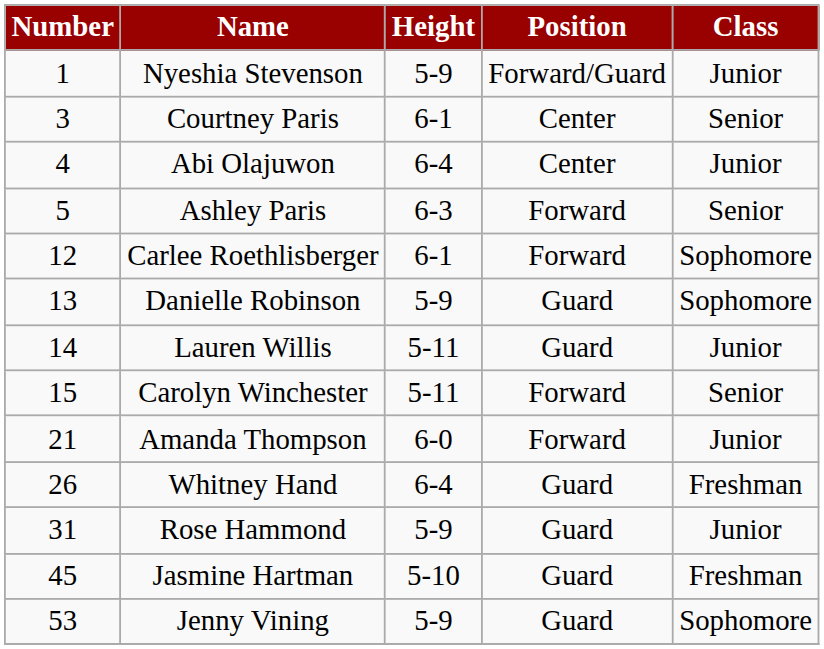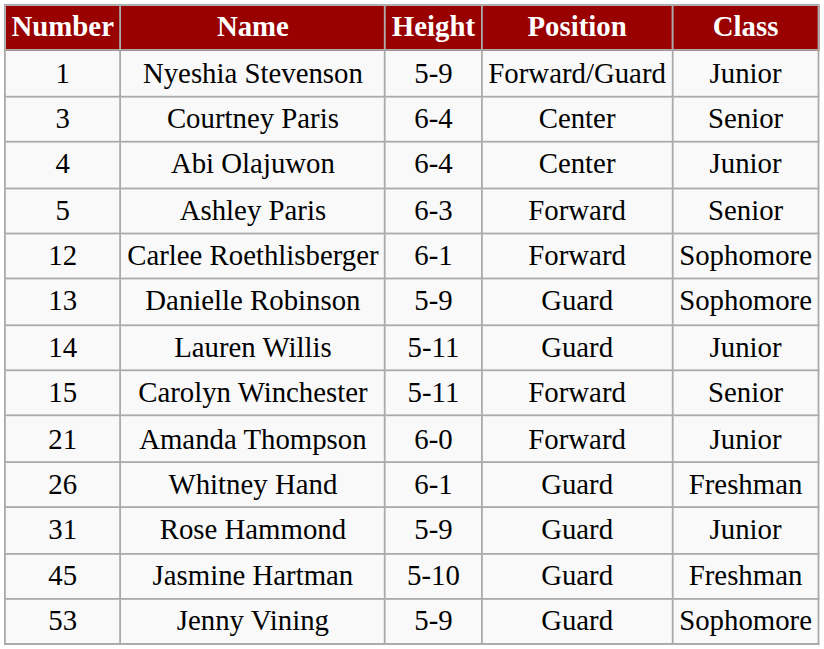Courtney Paris | Height: 6-1 -> 6-4
Whitney Hand | Height: 6-4 -> 6-1
